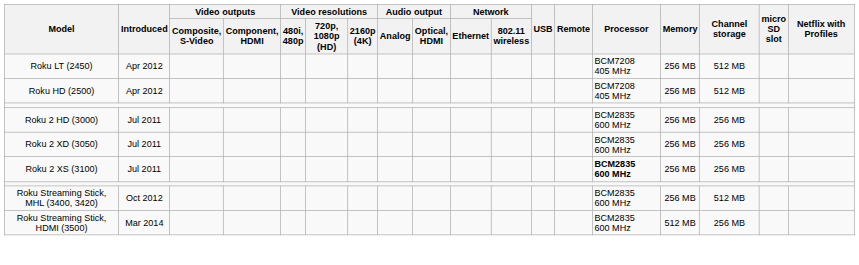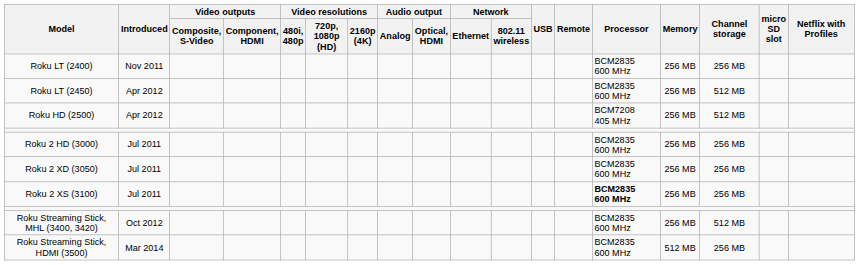+ row: Roku LT (2400) | Nov 2011 | BCM2835 600 MHz | 256 MB | 256 MB
Roku LT (2450) | Processor: BCM7208 405 MHz -> BCM2835 600 MHz
